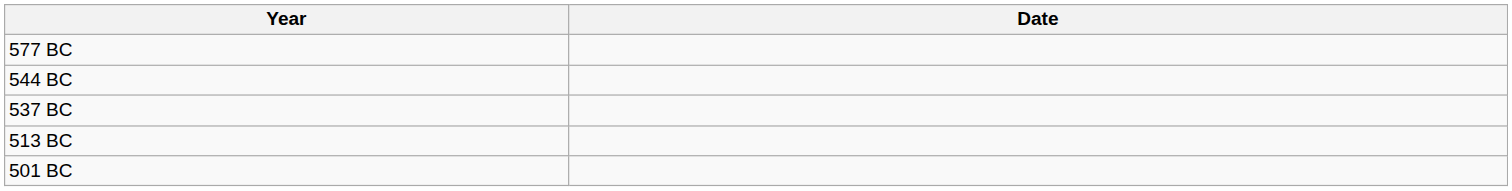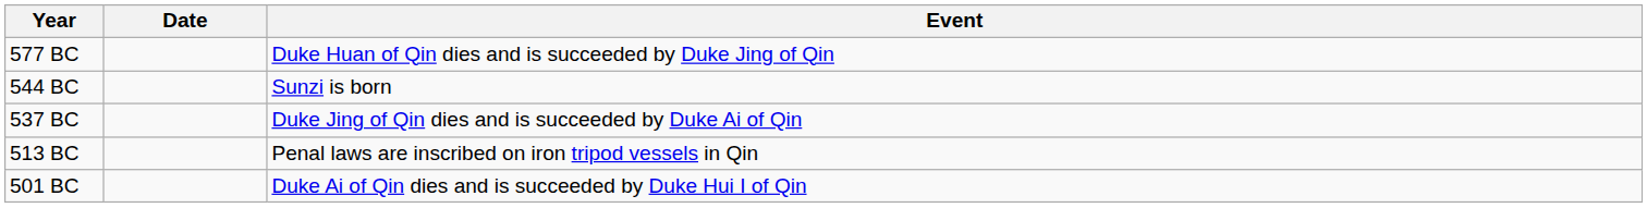+ column: Event | Duke Huan of Qin dies and is succeeded by Duke Jing of Qin | Sunzi is born | Duke Jing of Qin dies and is succeeded by Duke Ai of Qin | Penal laws are inscribed on iron tripod vessels in Qin | Duke Ai of Qin dies and is succeeded by Duke Hui I of Qin
